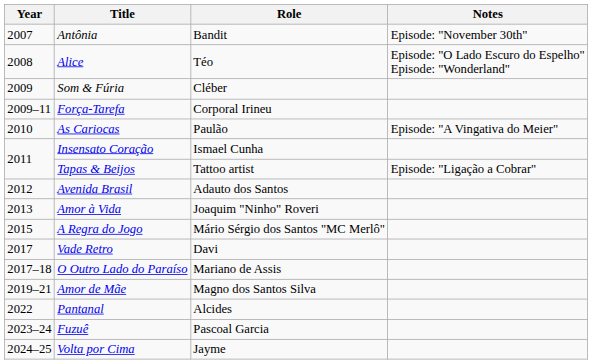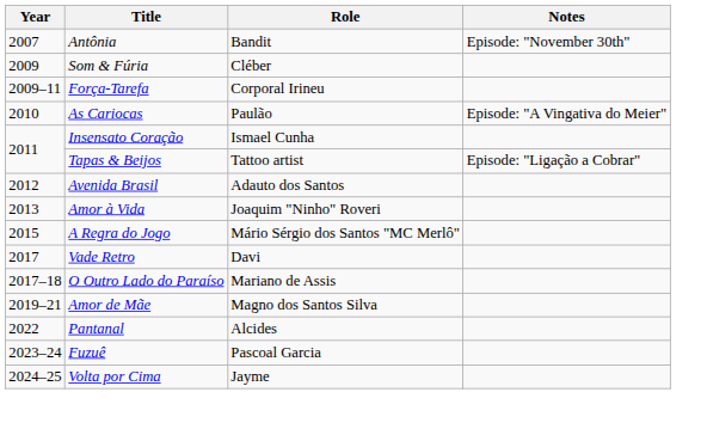- row: 2008 | Alice | Téo | Episode: "O Lado Escuro do Espelho" Episode: "Wonderland"
